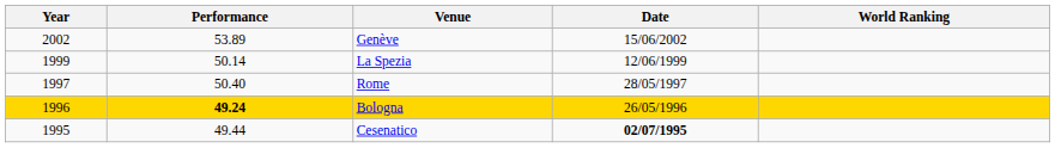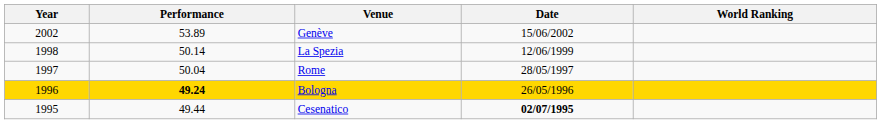La Spezia | Year: 1999 -> 1998
Rome | Performance: 50.40 -> 50.04
